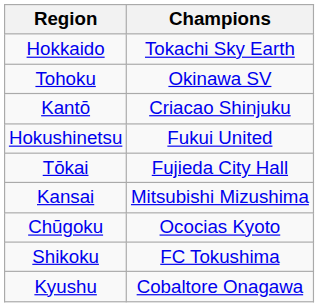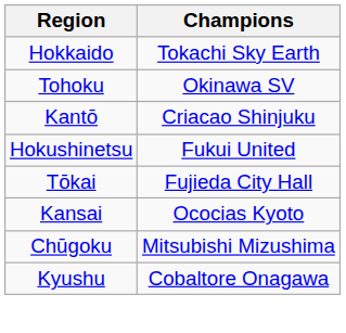Kansai | Champions: Mitsubishi Mizushima -> Ococias Kyoto
Chūgoku | Champions: Ococias Kyoto -> Mitsubishi Mizushima
- row: Shikoku | FC Tokushima
